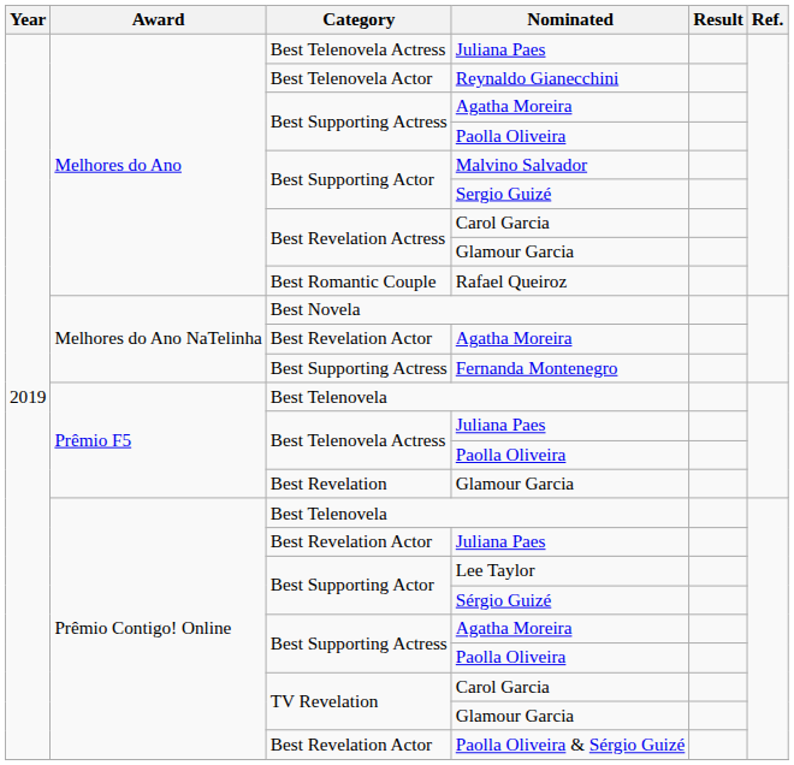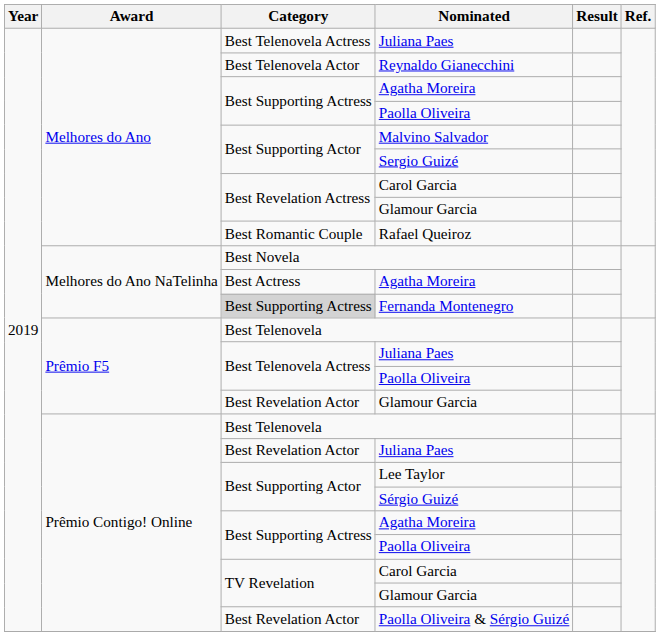Melhores do Ano NaTelinha / Agatha Moreira | Category: Best Revelation Actor -> Best Actress
Fernanda Montenegro | Category: no background -> lightgrey background
Prêmio F5 / Glamour Garcia | Category: Best Revelation -> Best Revelation Actor
